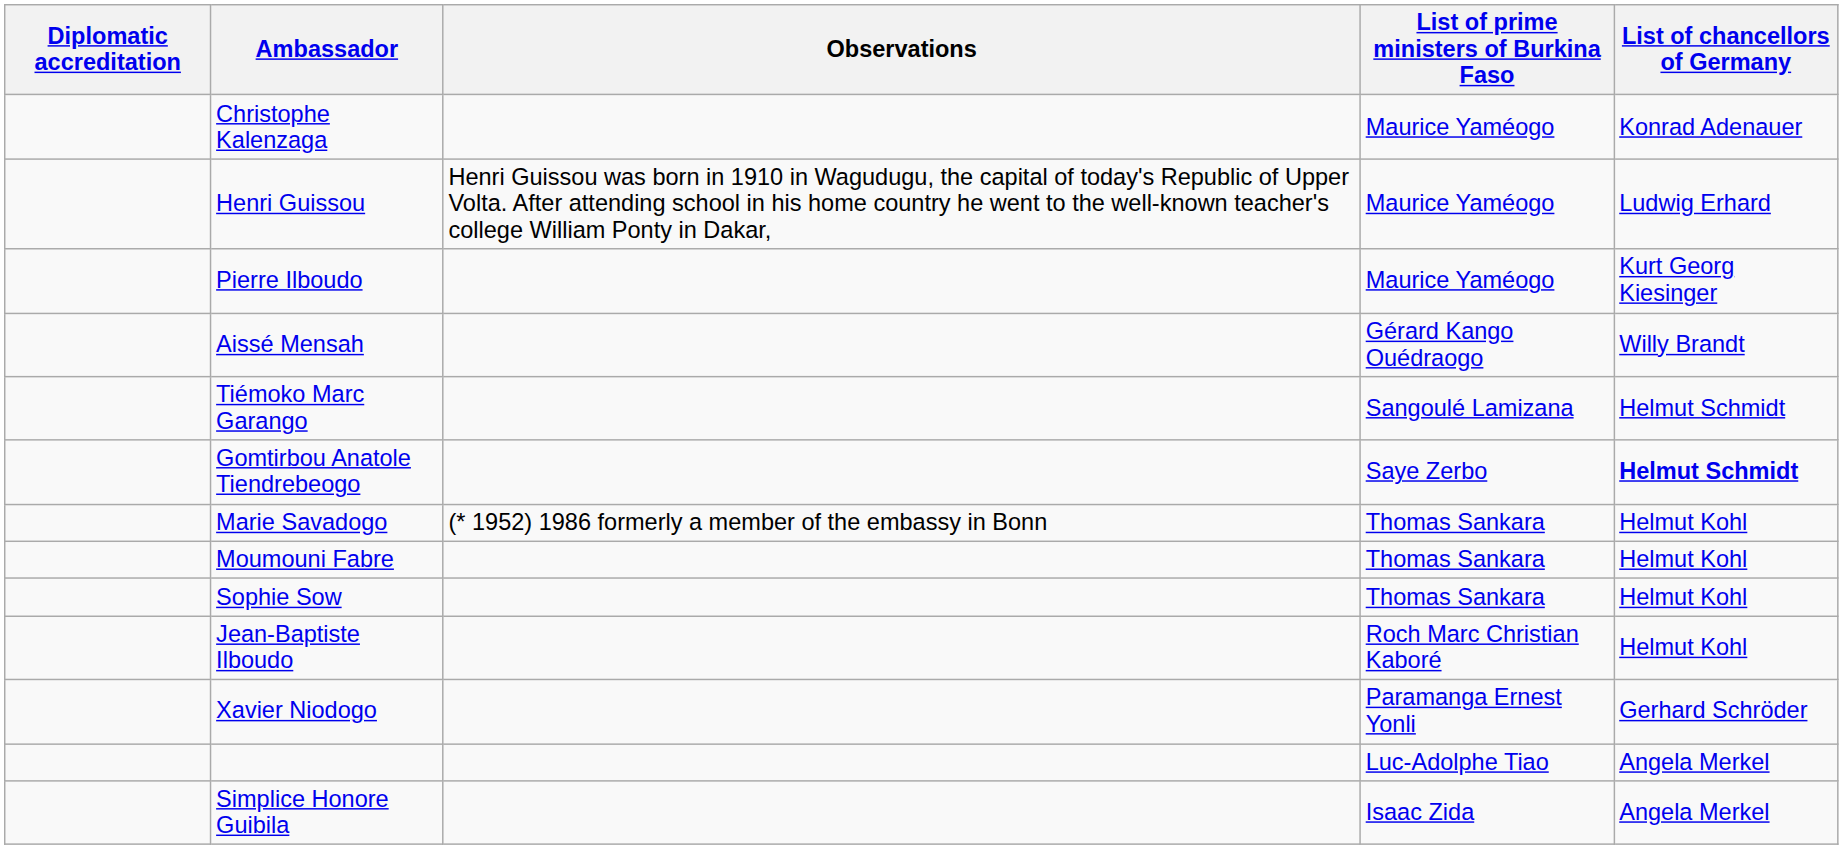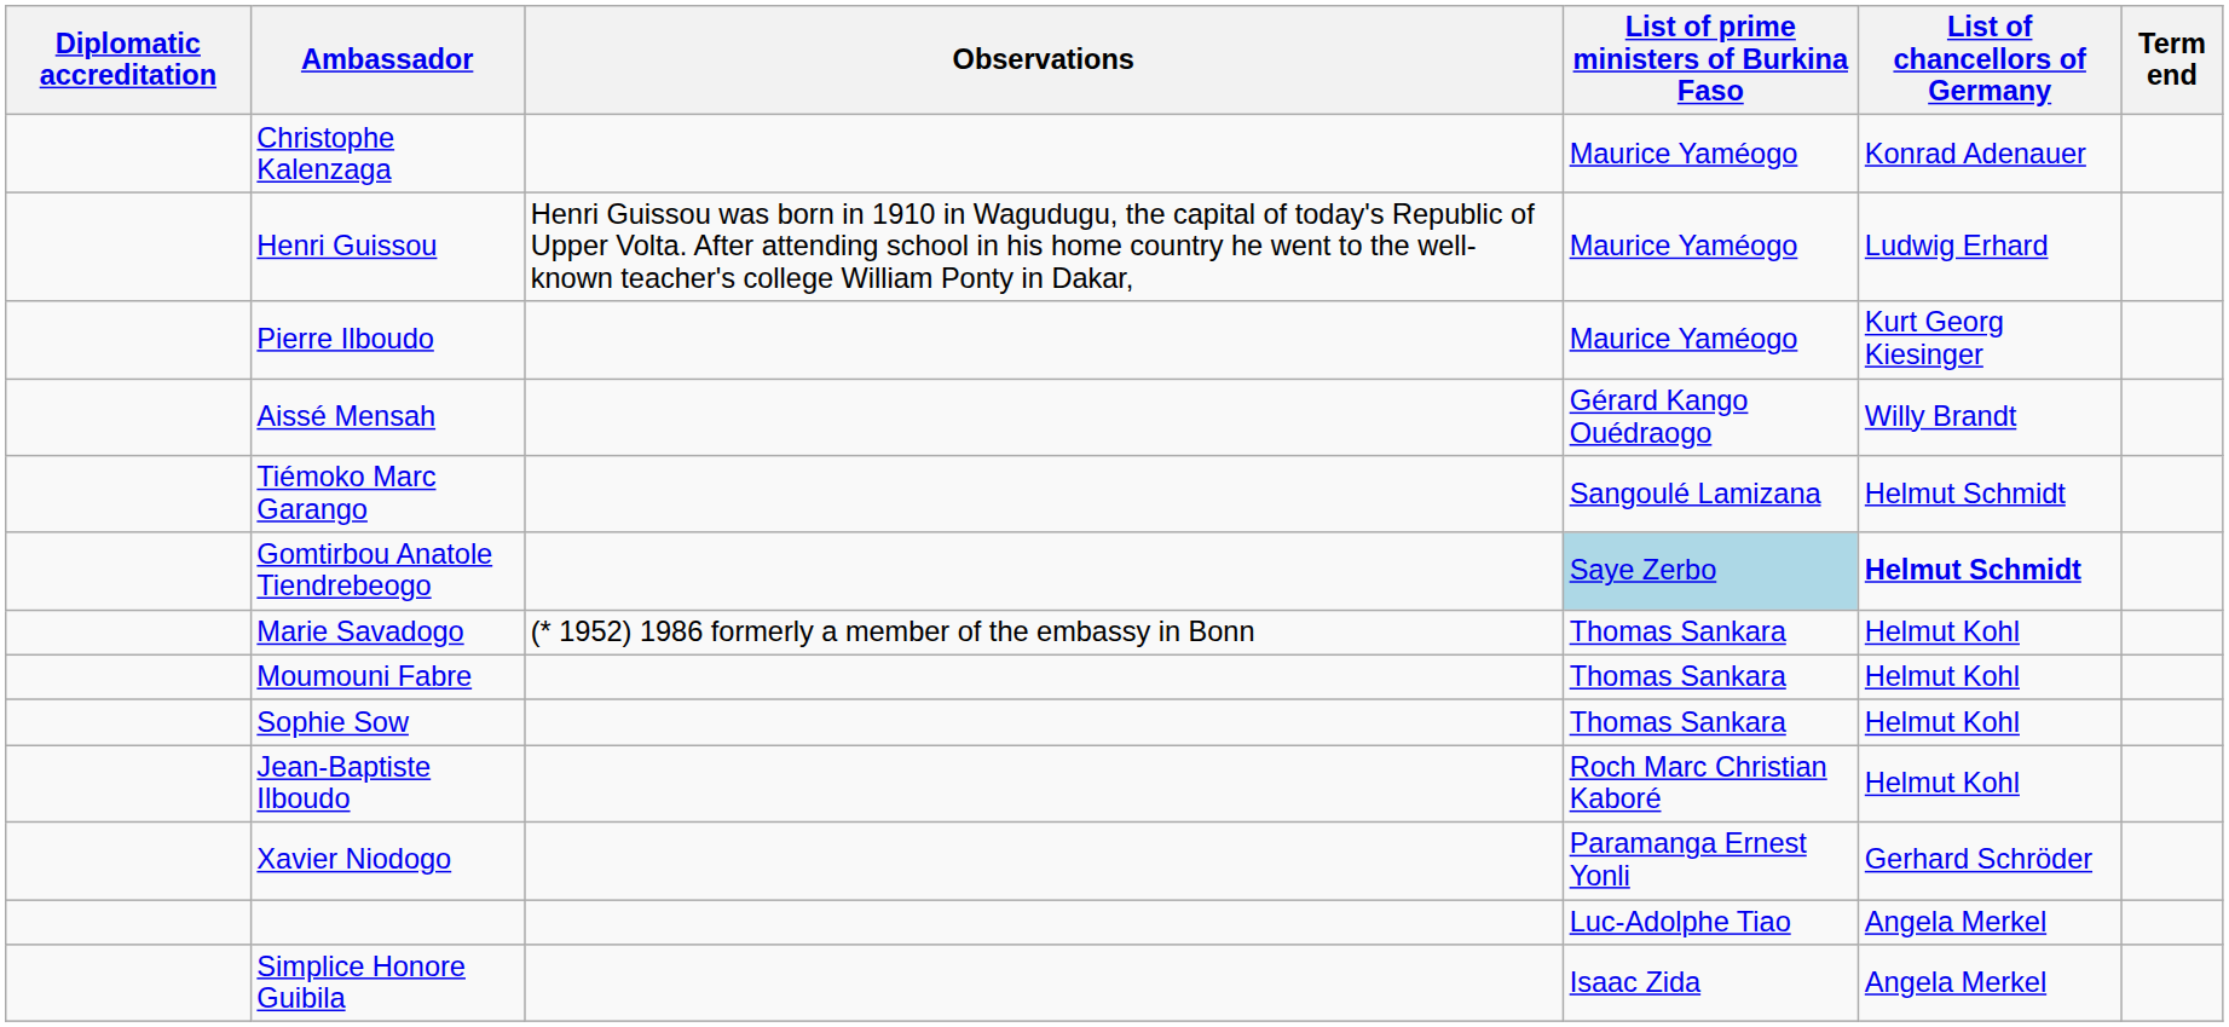+ column: Term end
Gomtirbou Anatole Tiendrebeogo | List of prime ministers of Burkina Faso: no background -> lightblue background
